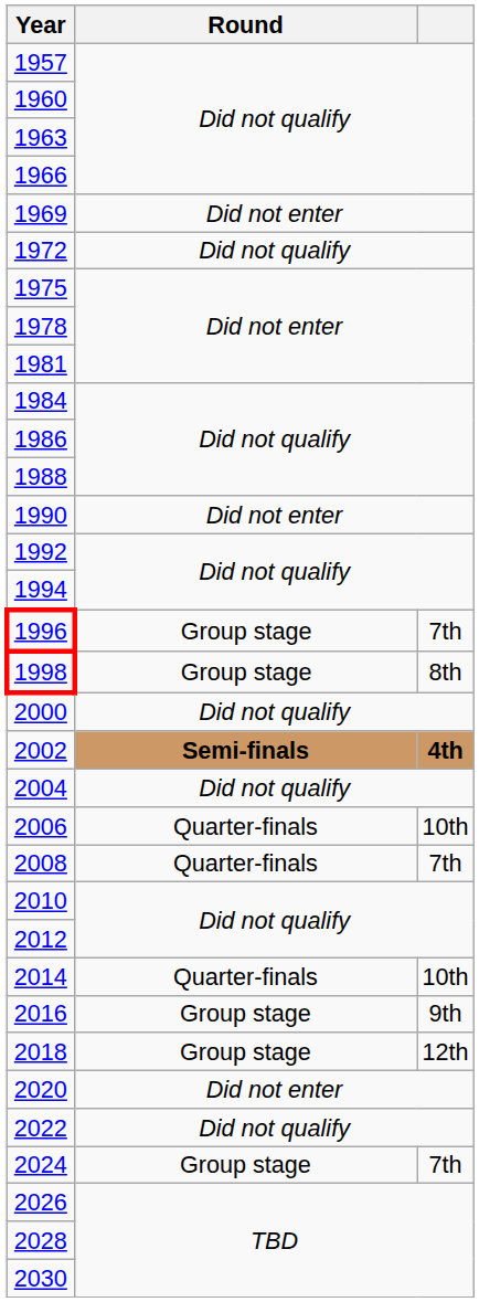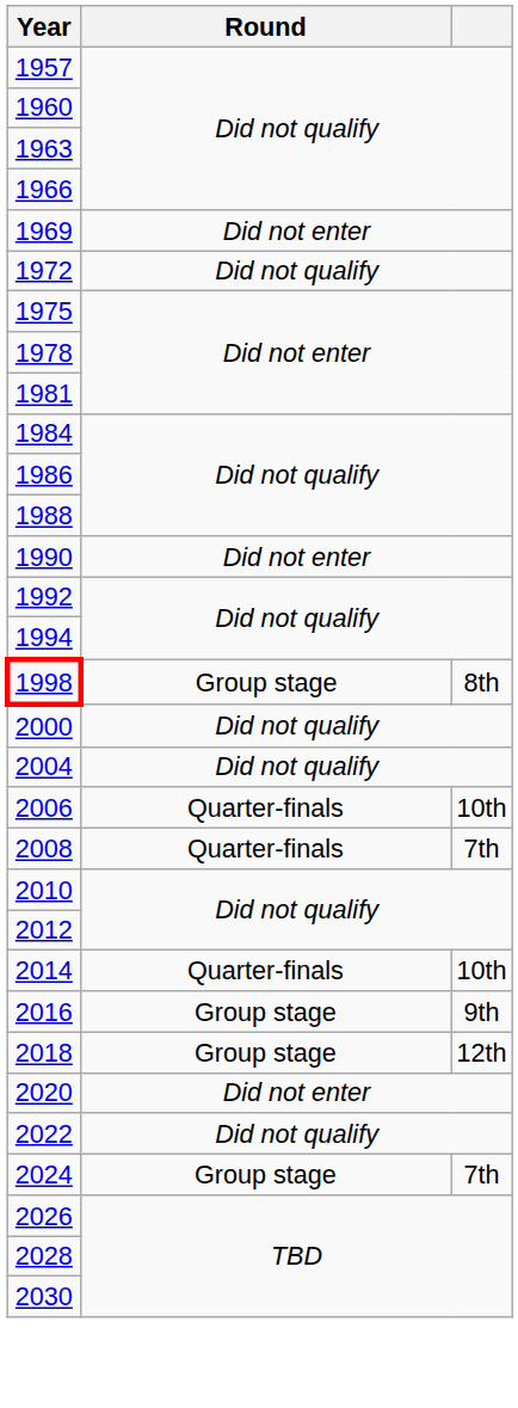- row: 1996 | Group stage | 7th
- row: 2002 | Semi-finals | 4th
